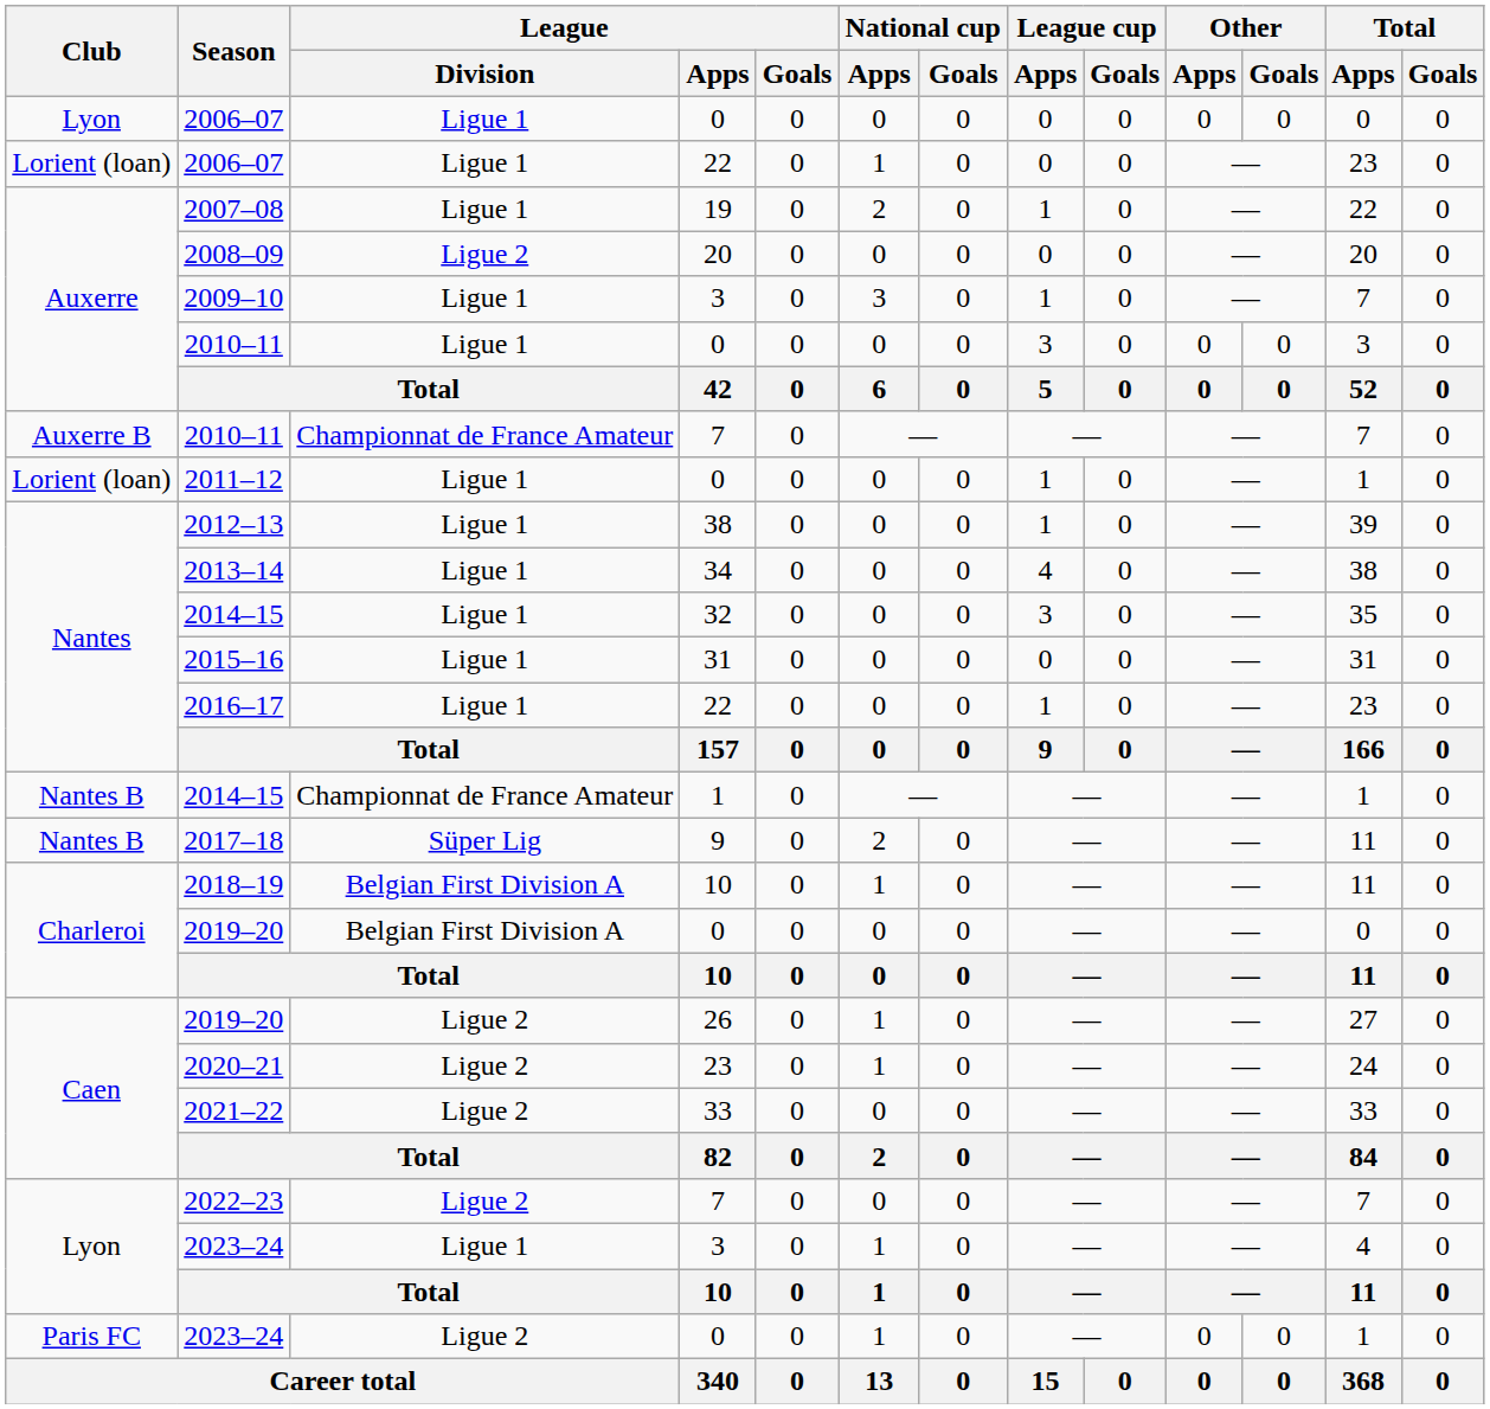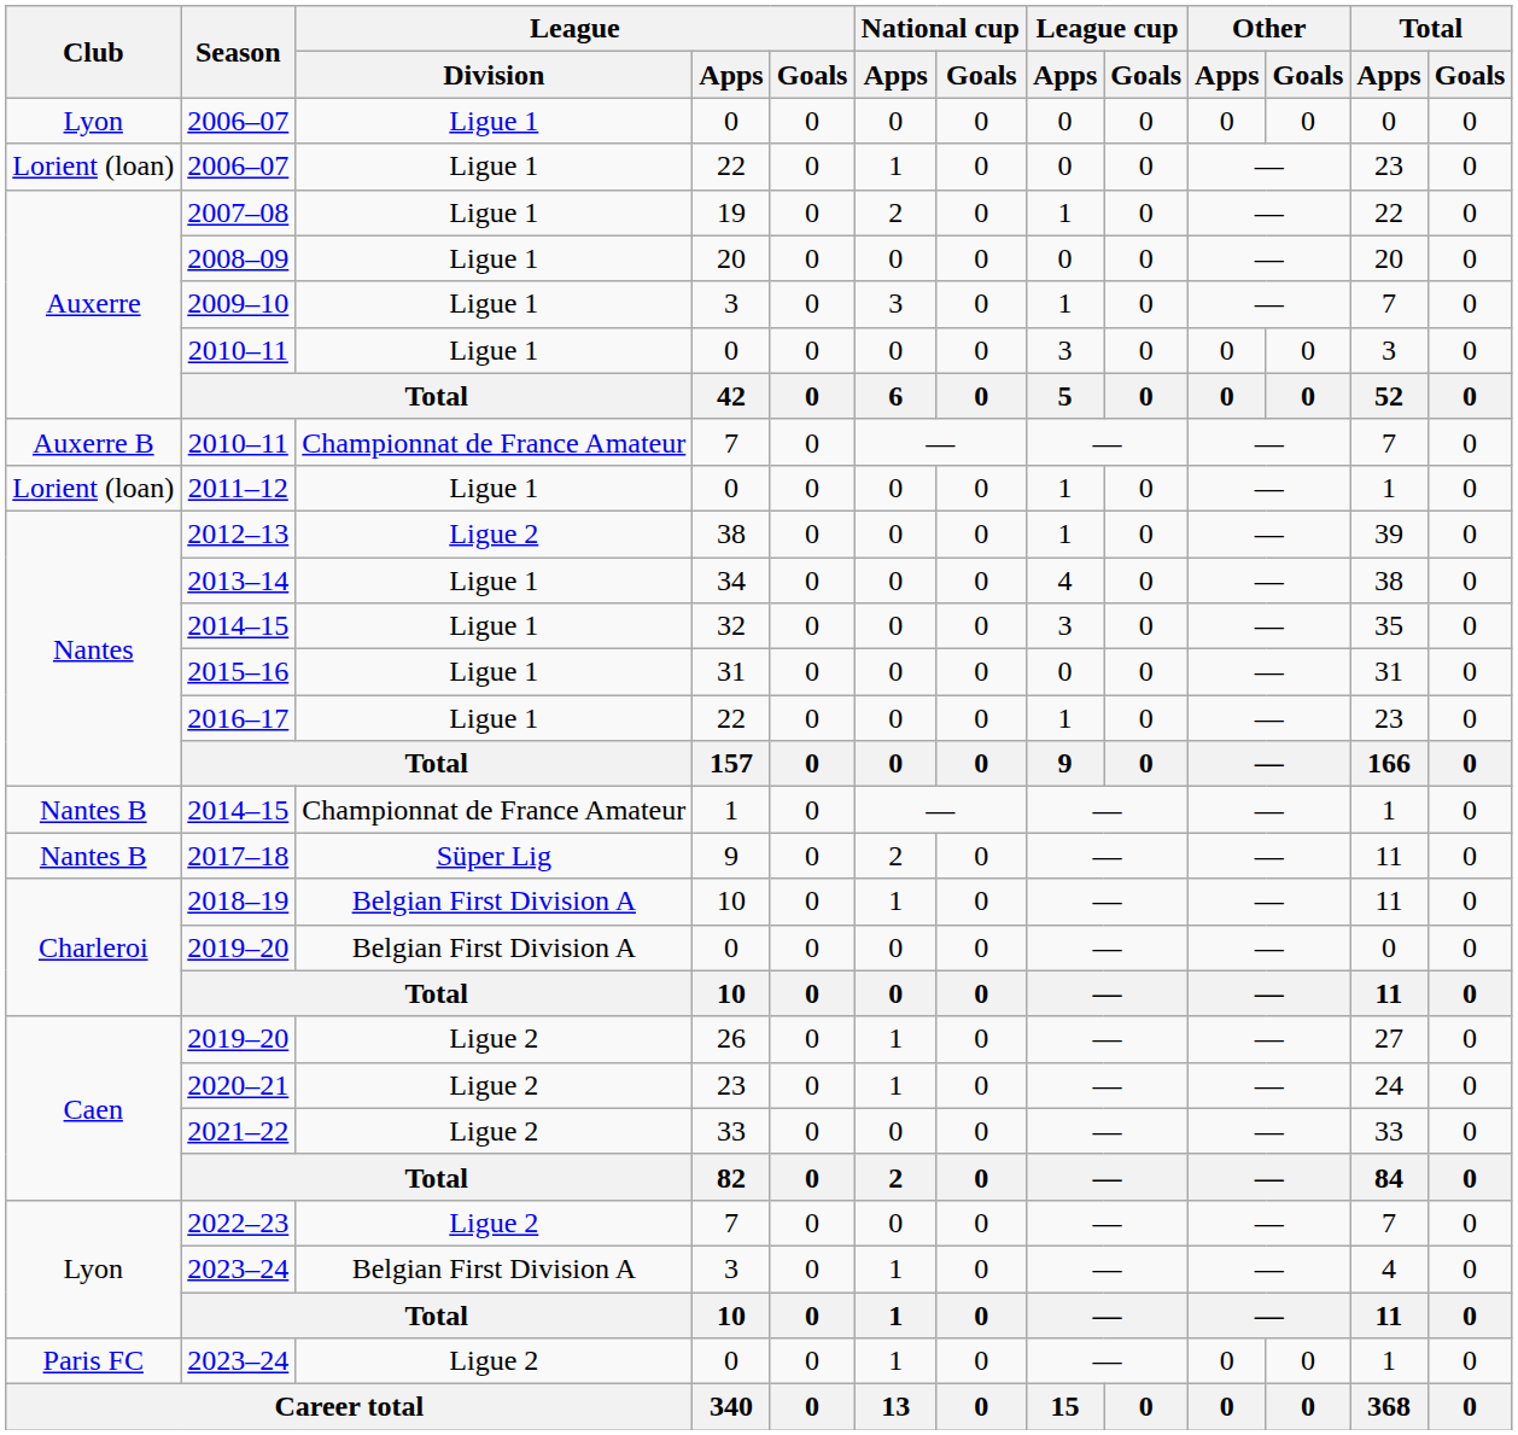2008–09 | League / Division: Ligue 2 -> Ligue 1
2012–13 | League / Division: Ligue 1 -> Ligue 2
2023–24 / 3 | League / Division: Ligue 1 -> Belgian First Division A
